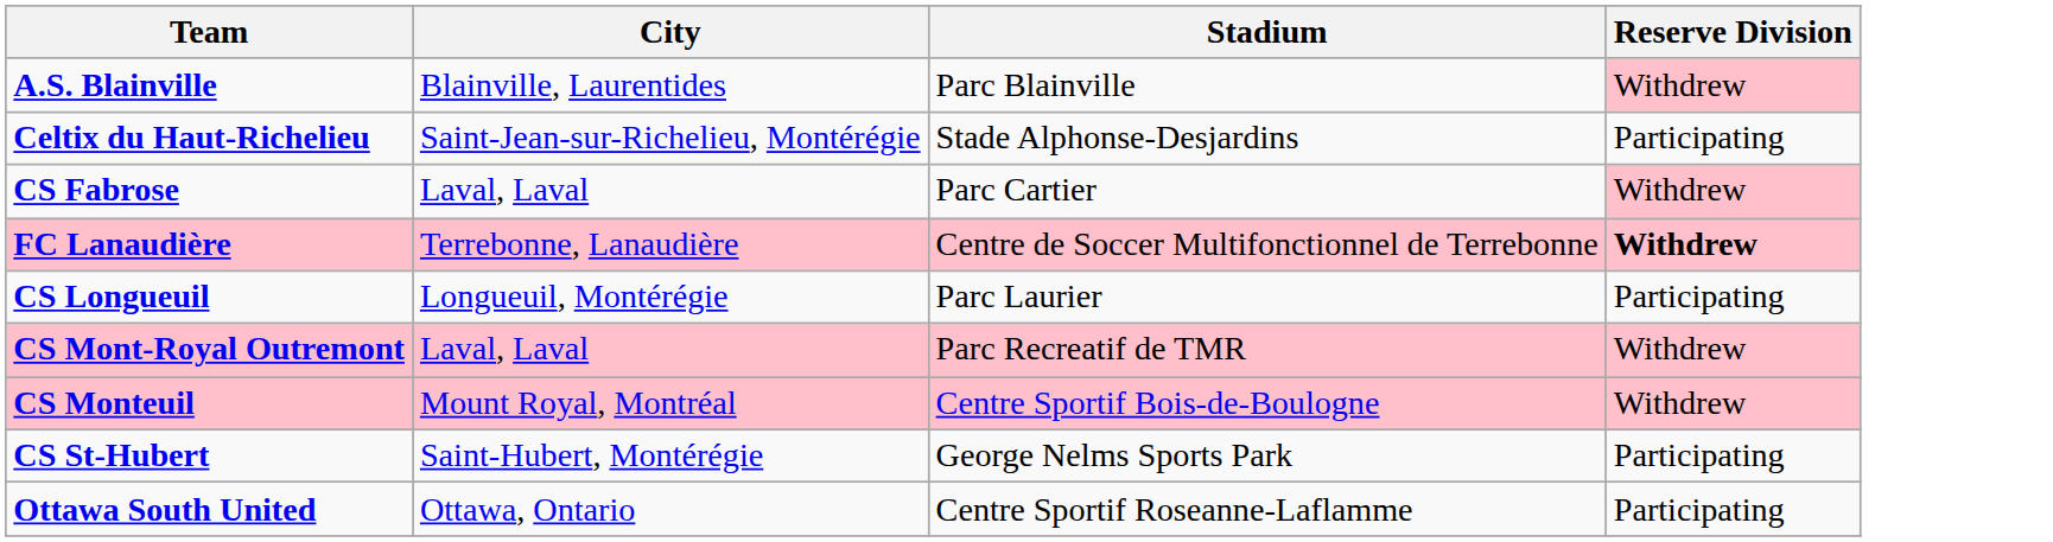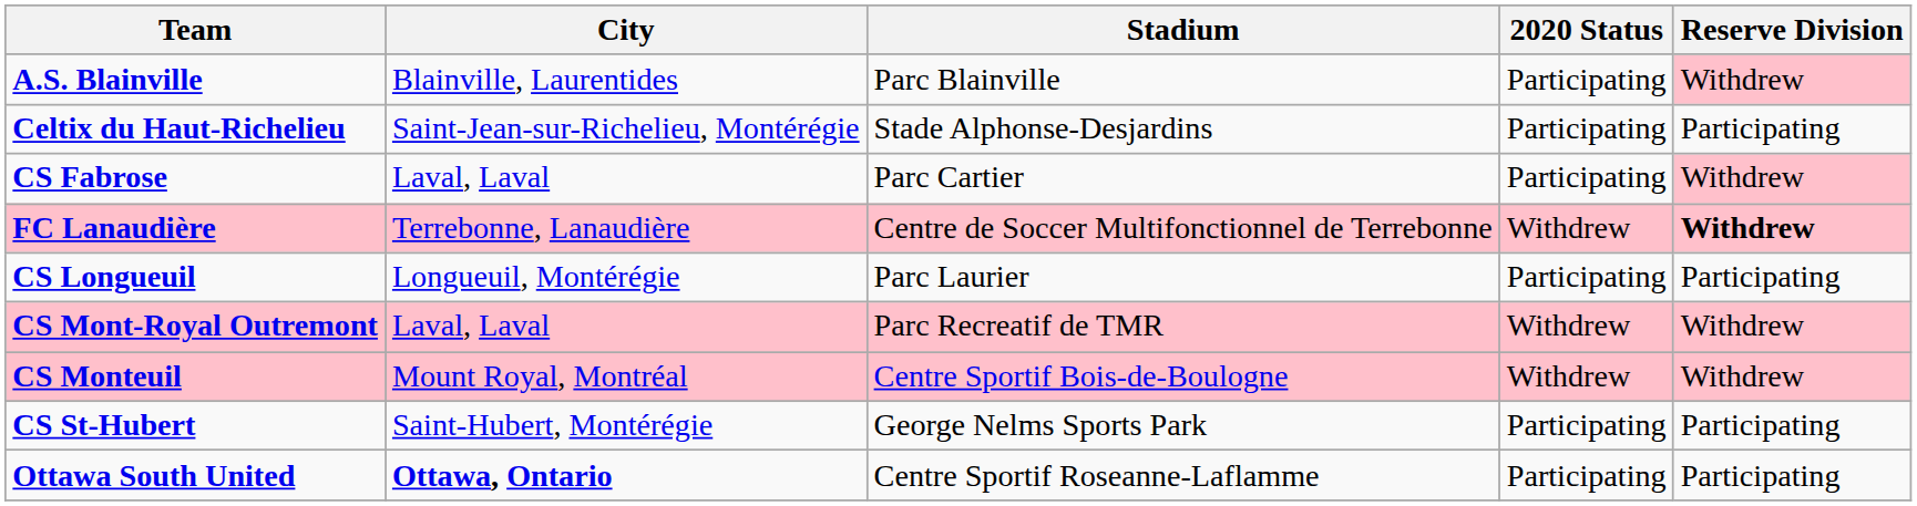+ column: 2020 Status | Participating | Participating | Participating | Withdrew | Participating | Withdrew | Withdrew | Participating | Participating
Ottawa South United | City: normal -> bold
